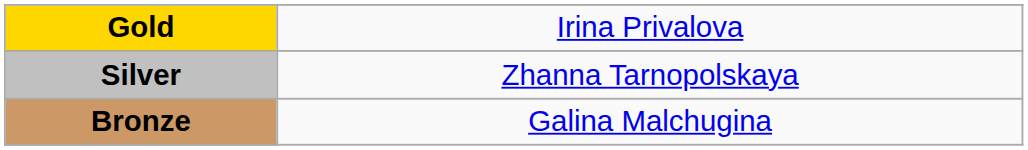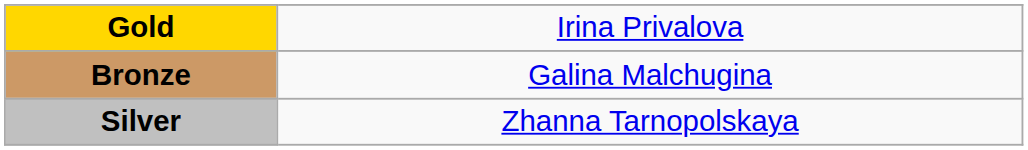rows swapped: Silver <-> Bronze
